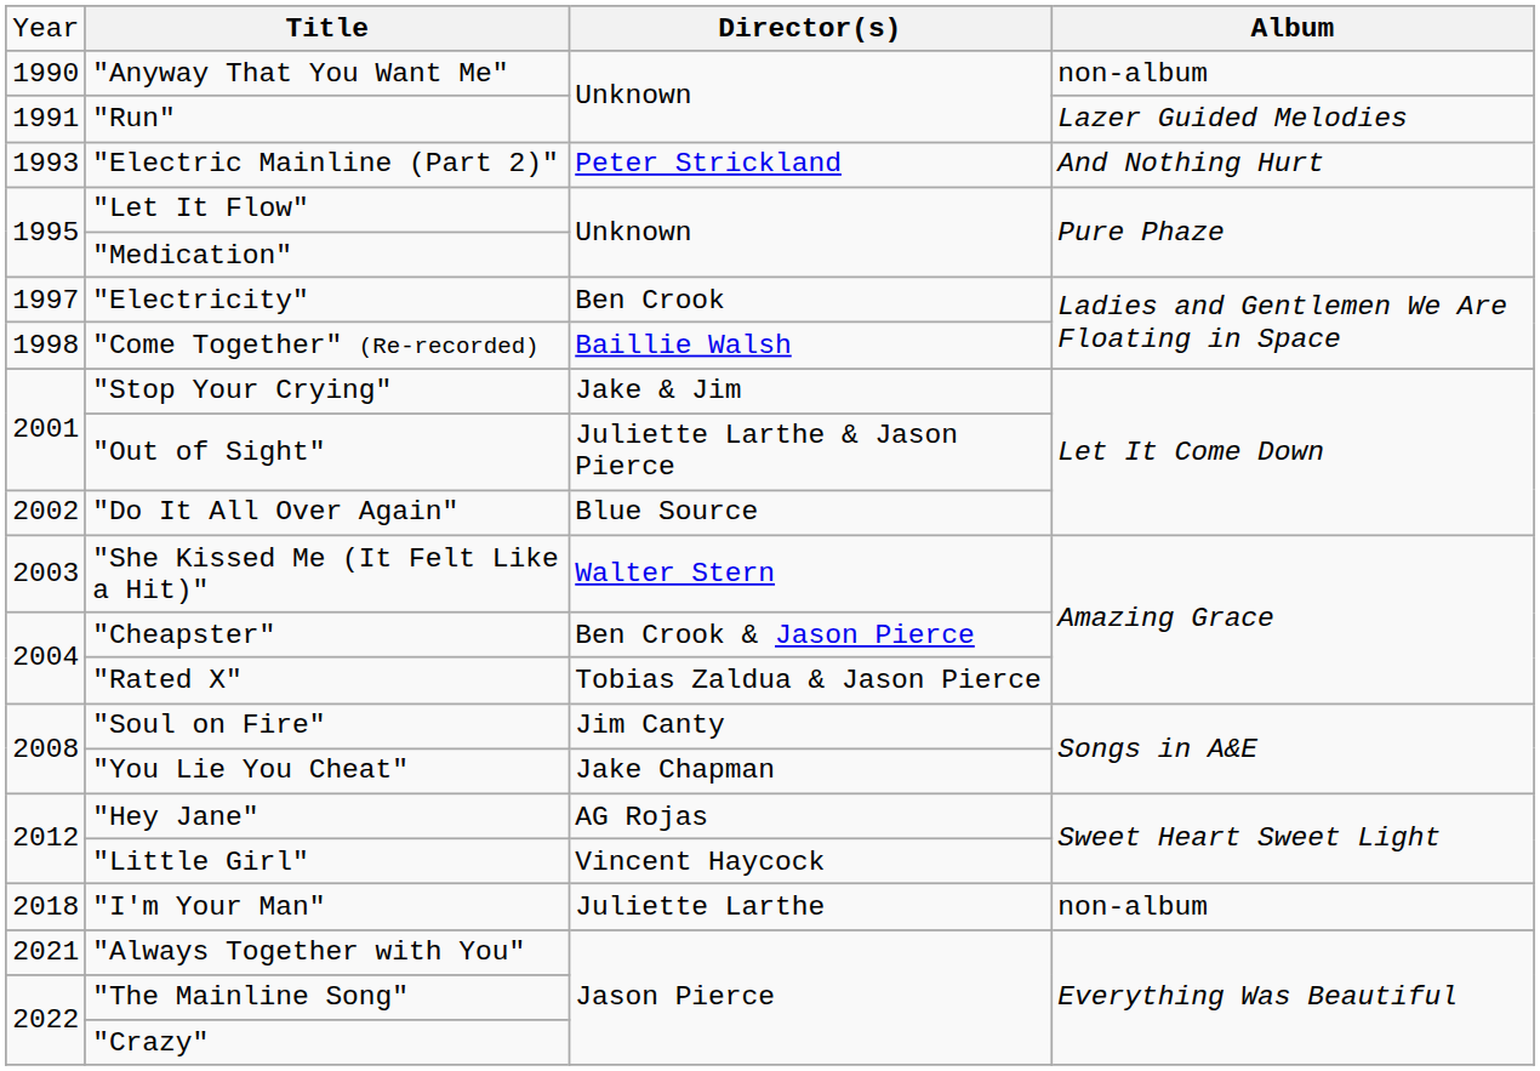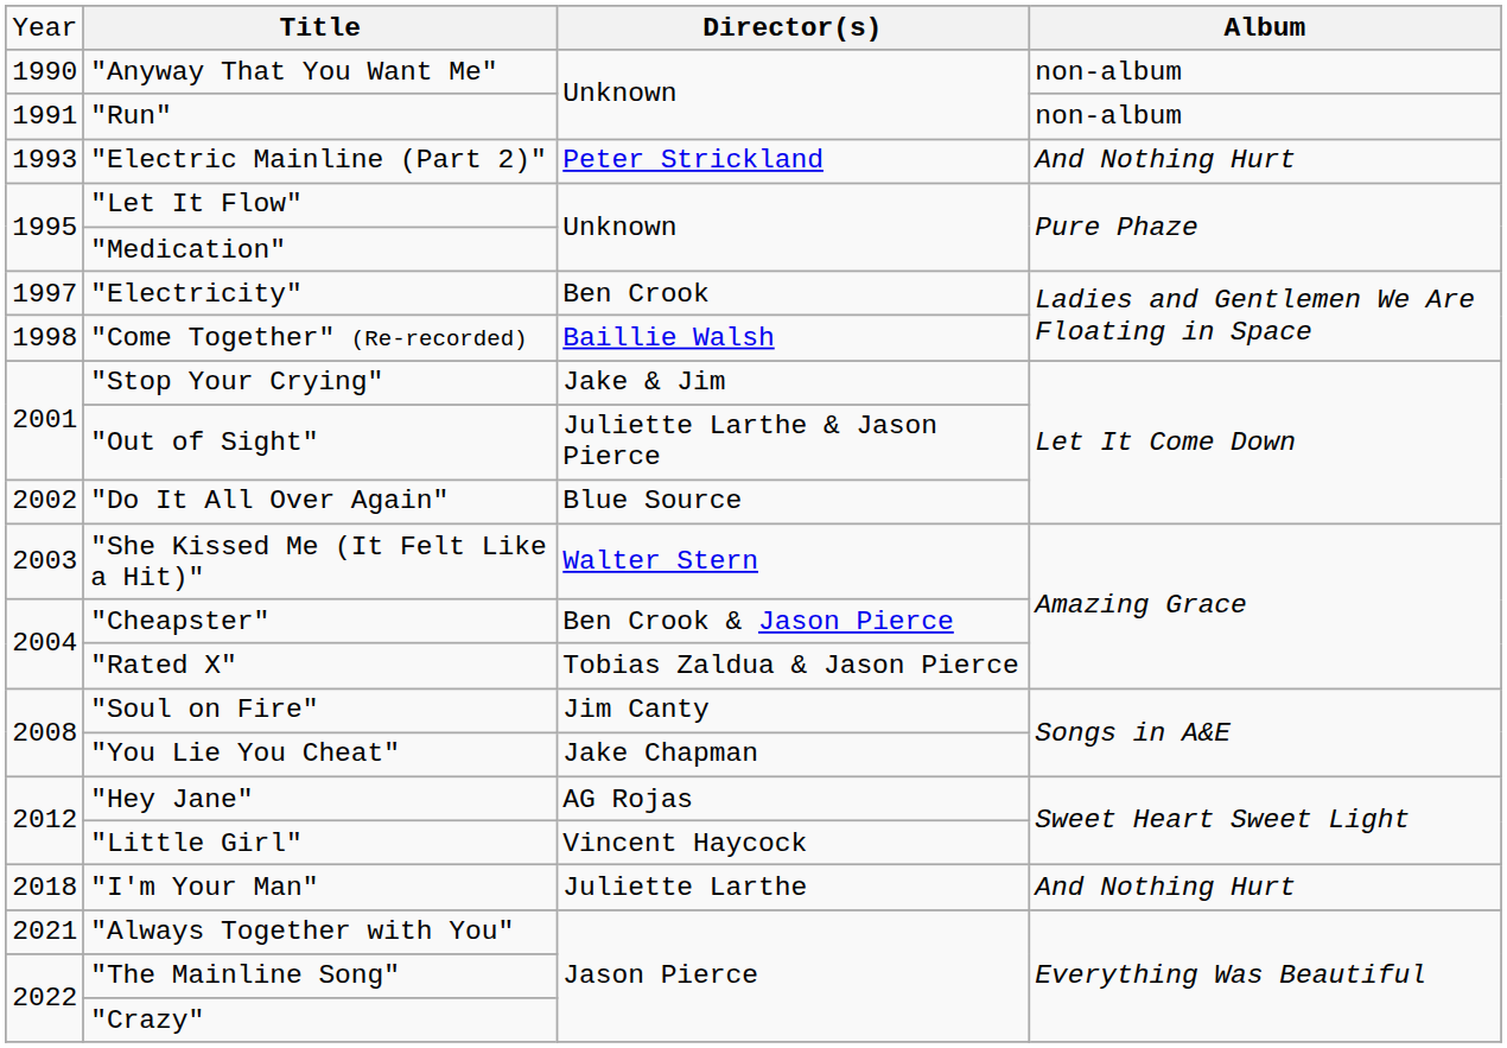"Run" | column 4: Lazer Guided Melodies -> non-album
"I'm Your Man" | column 4: non-album -> And Nothing Hurt
